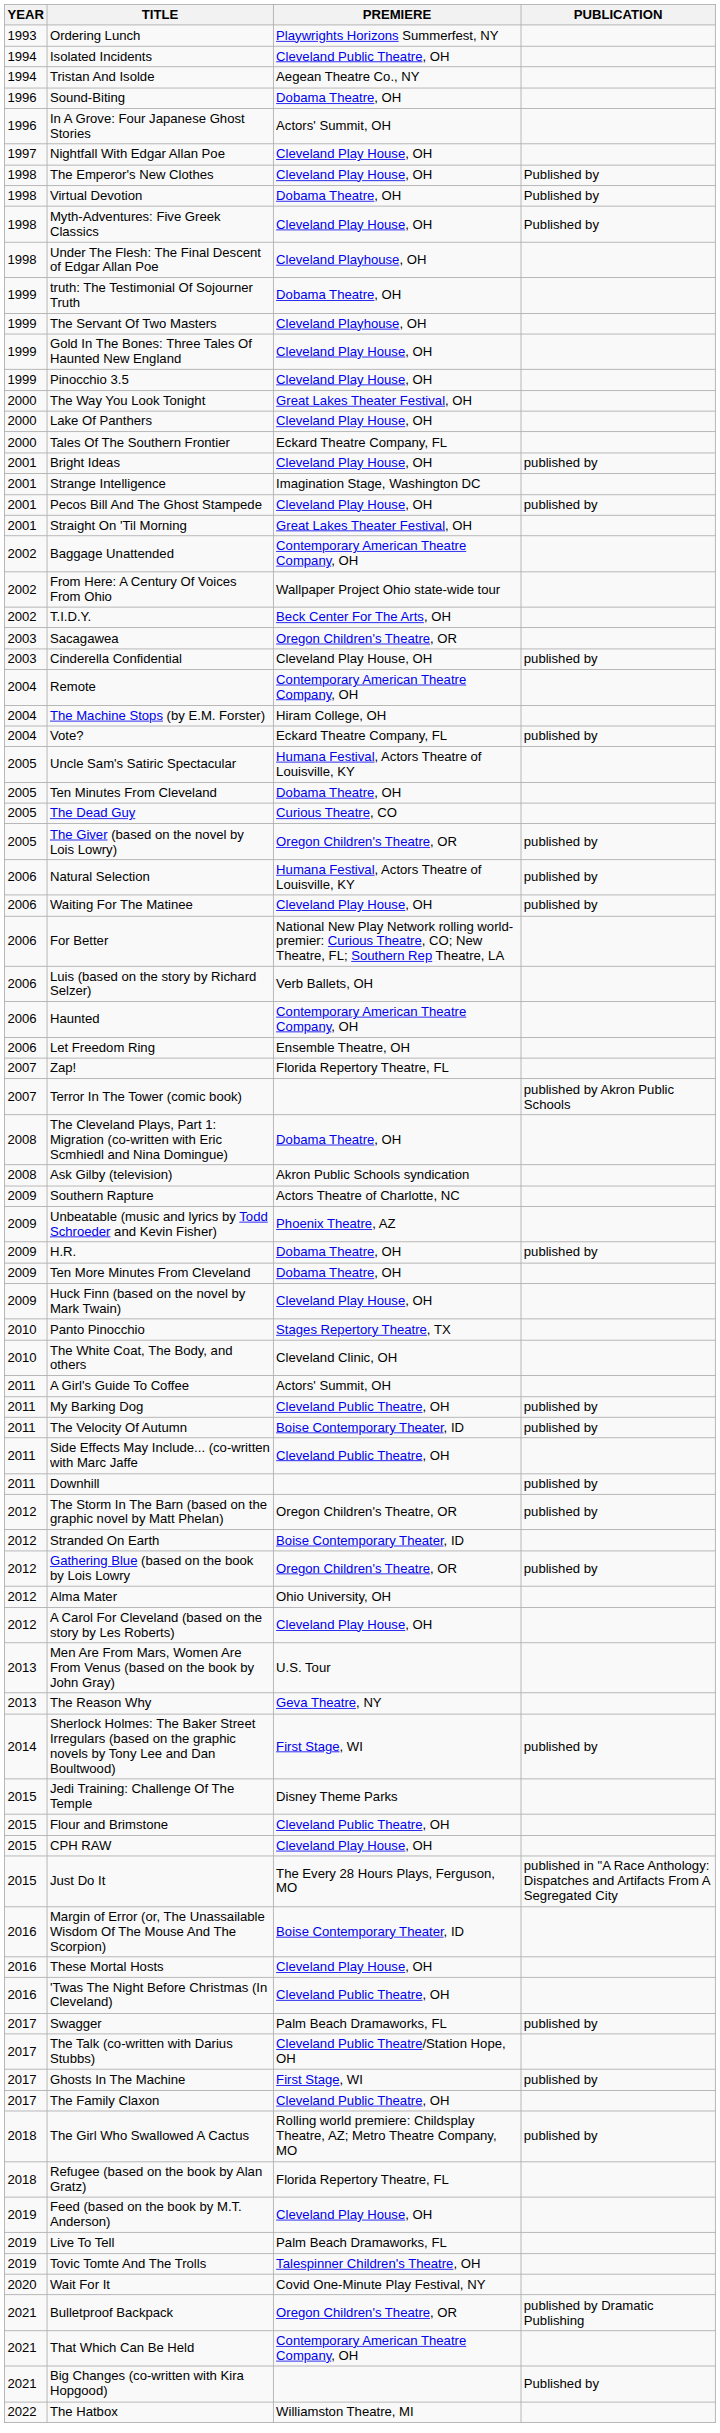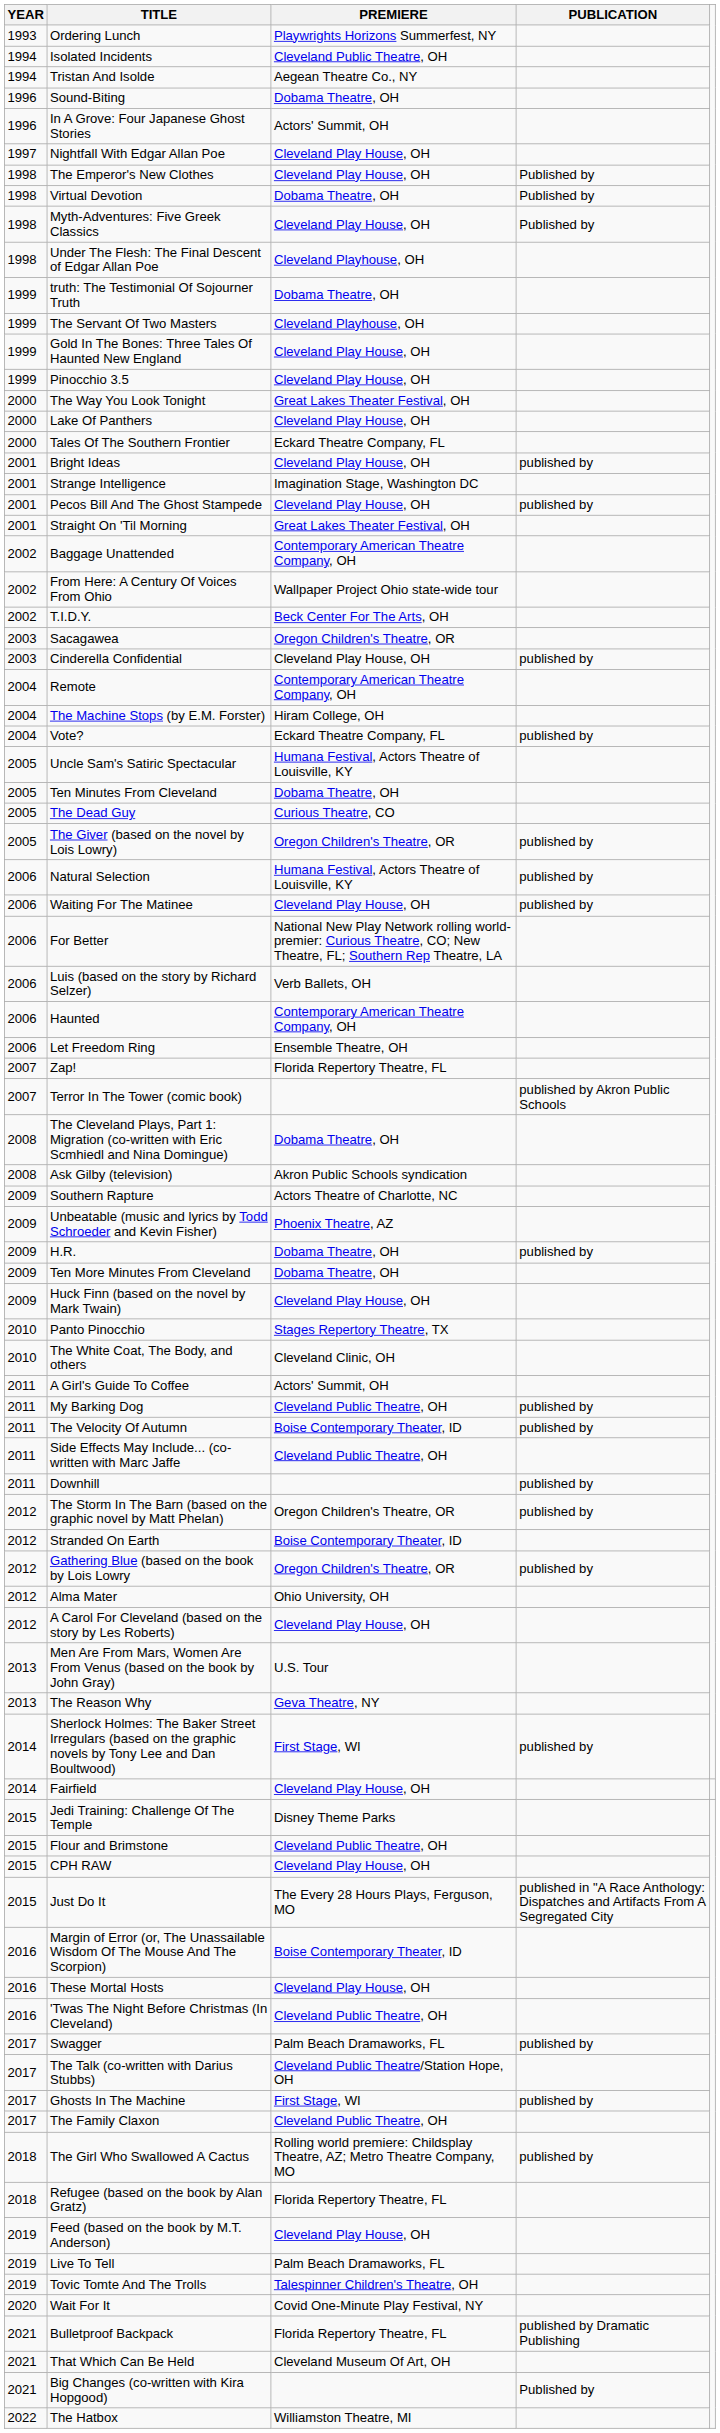+ row: 2014 | Fairfield | Cleveland Play House, OH
Bulletproof Backpack | PREMIERE: Oregon Children's Theatre, OR -> Florida Repertory Theatre, FL
That Which Can Be Held | PREMIERE: Contemporary American Theatre Company, OH -> Cleveland Museum Of Art, OH
